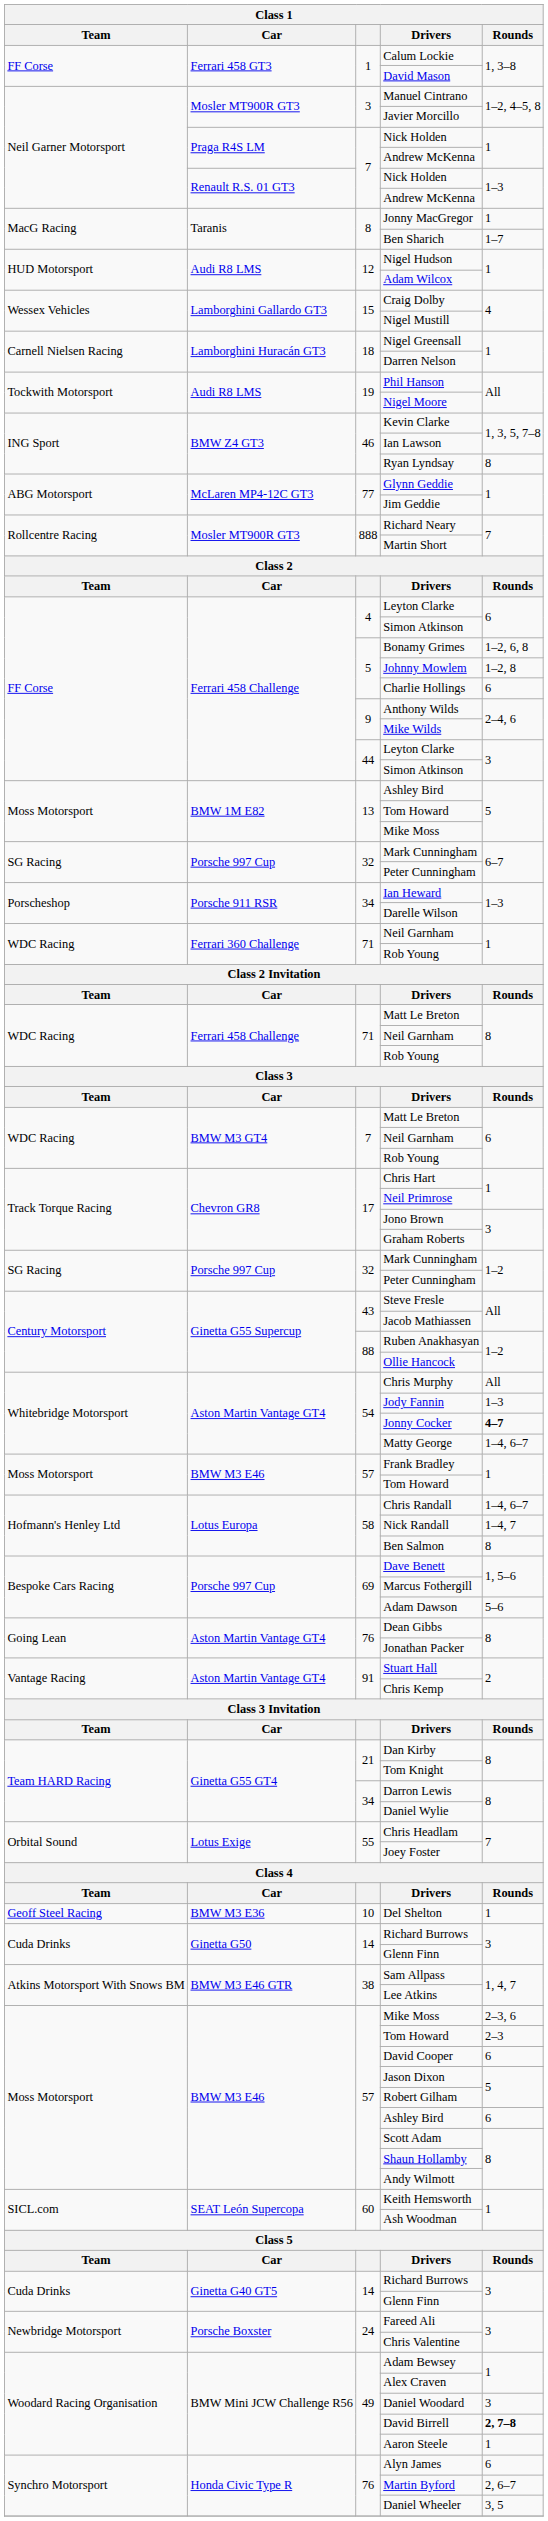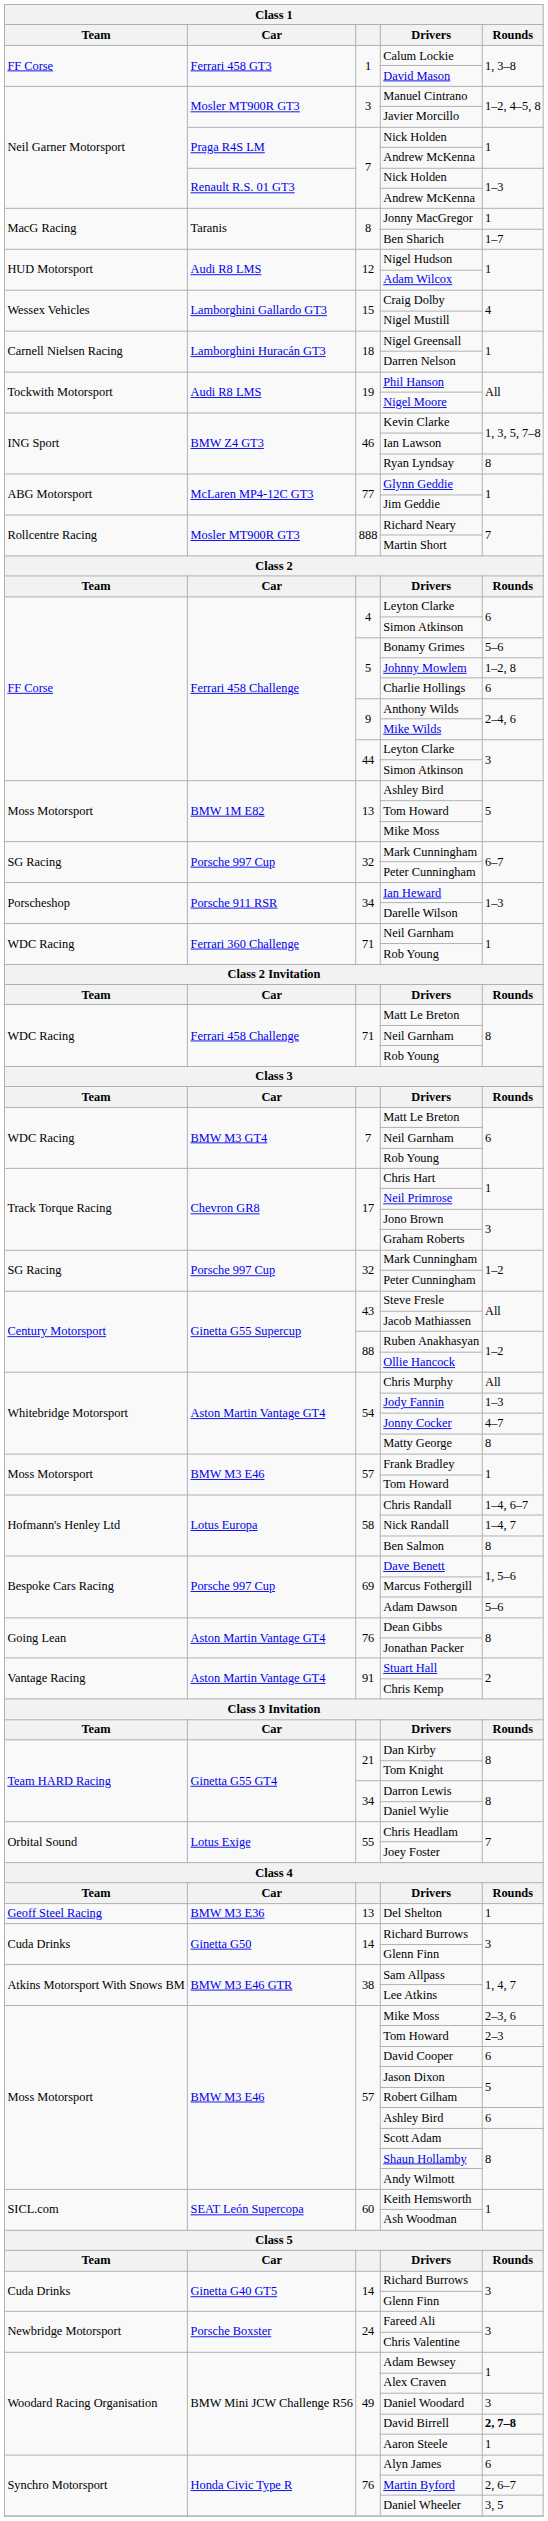Bonamy Grimes | Rounds: 1–2, 6, 8 -> 5–6
Jonny Cocker | Rounds: bold -> normal
Matty George | Rounds: 1–4, 6–7 -> 8
Del Shelton | column 3: 10 -> 13
